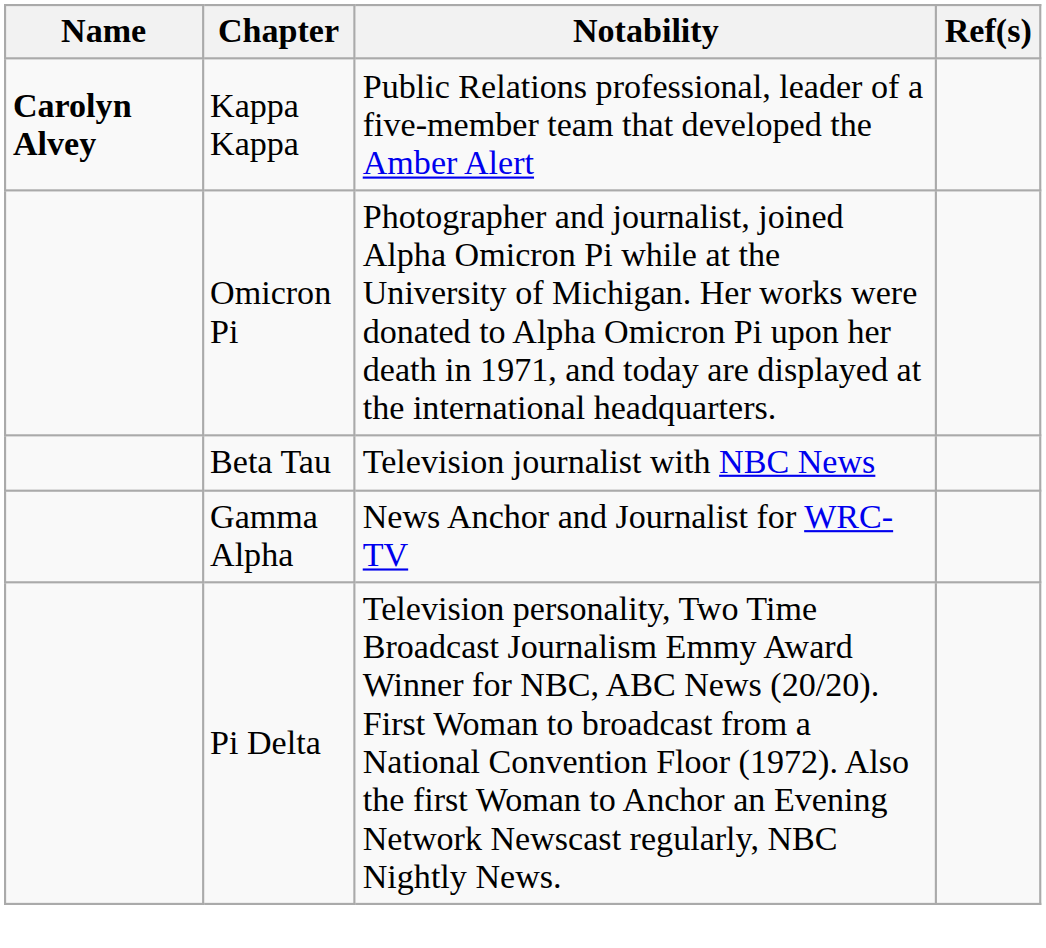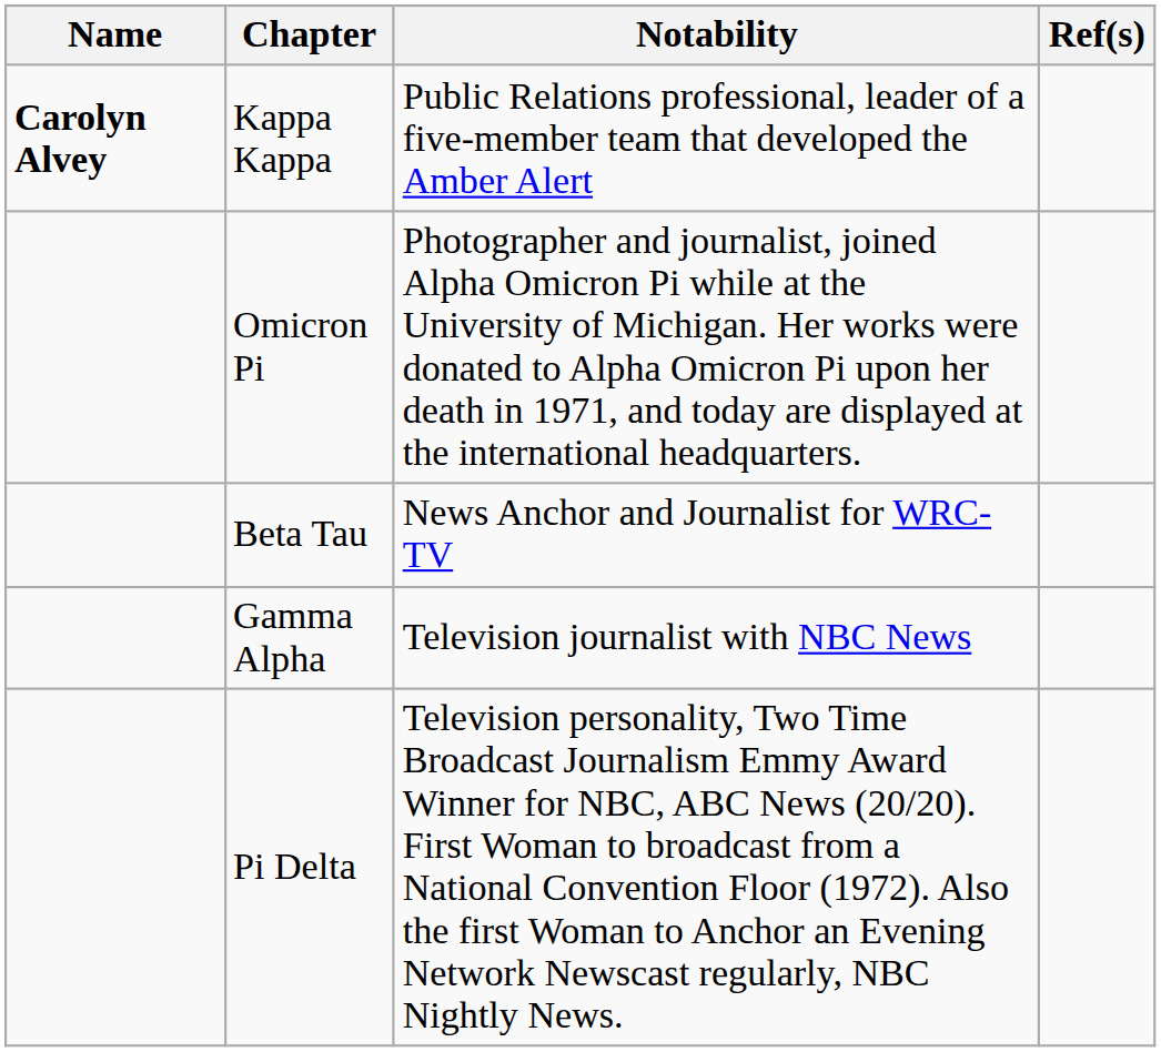Beta Tau | Notability: Television journalist with NBC News -> News Anchor and Journalist for WRC-TV
Gamma Alpha | Notability: News Anchor and Journalist for WRC-TV -> Television journalist with NBC News
